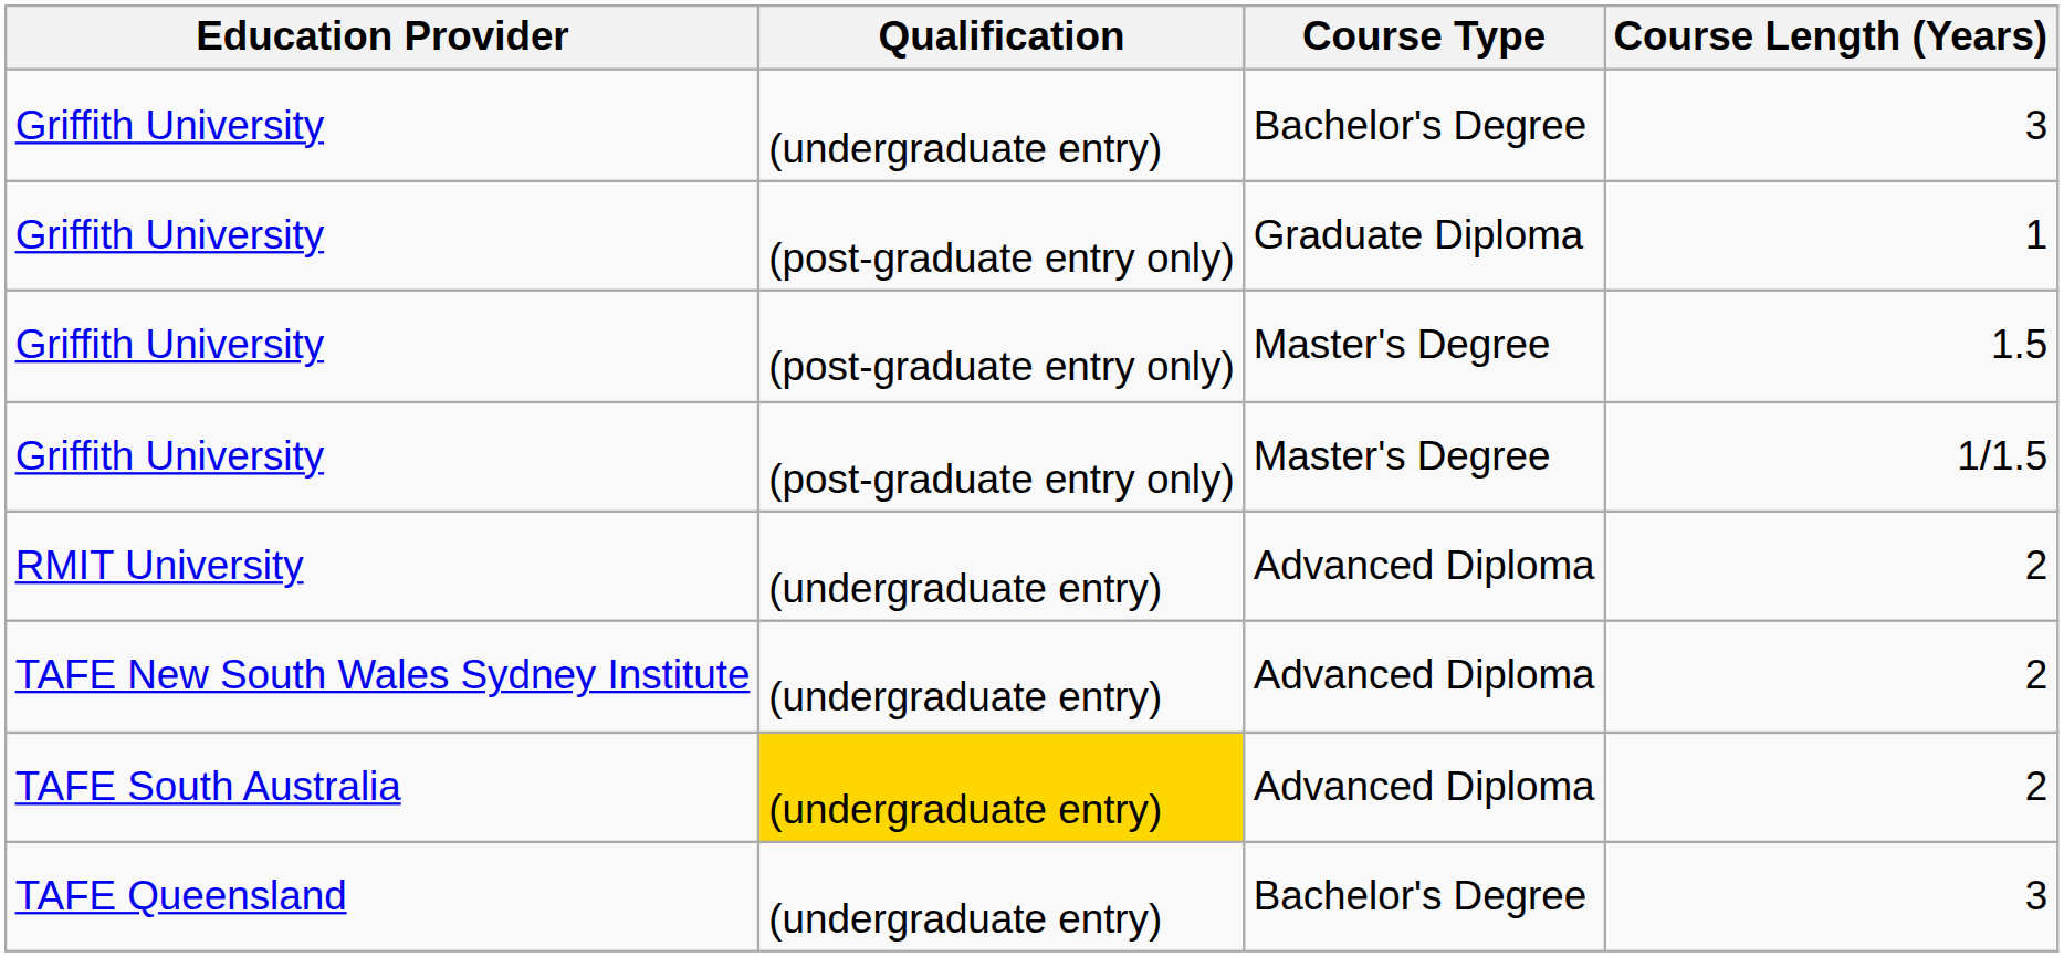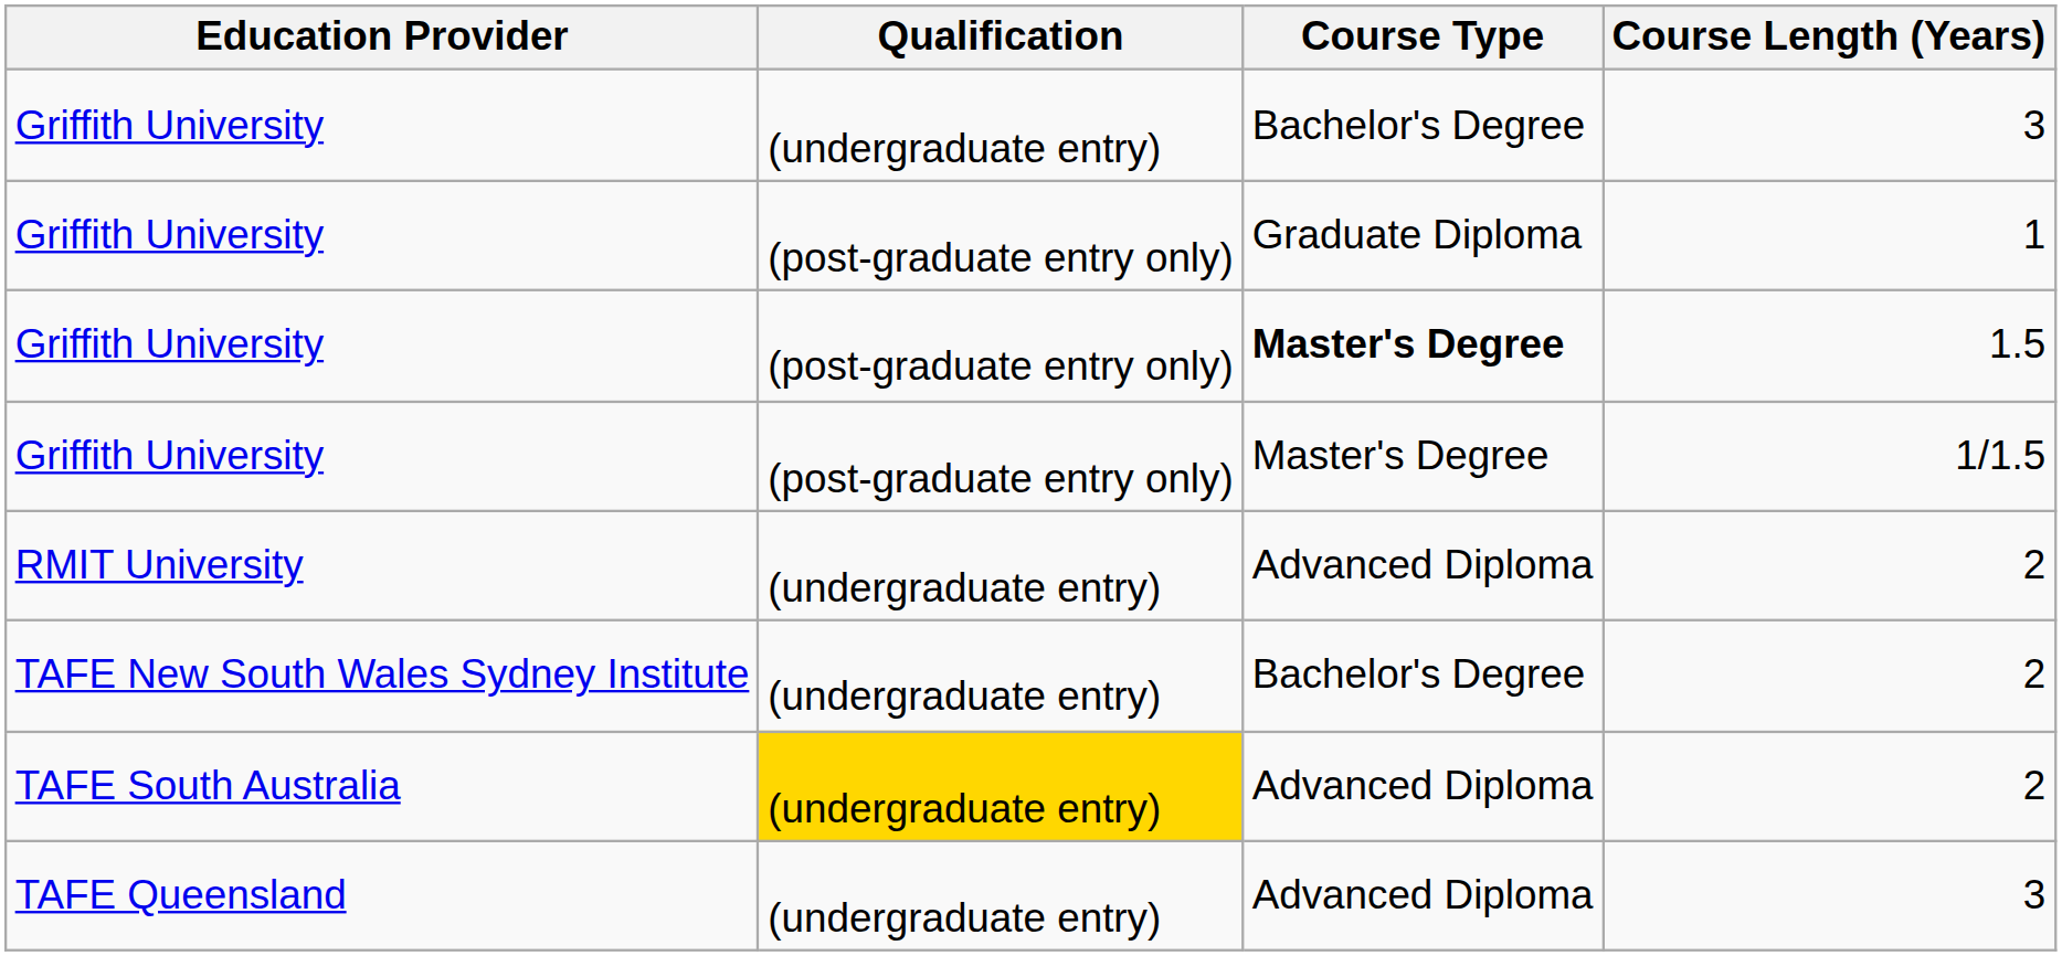Griffith University / 1.5 | Course Type: normal -> bold
TAFE New South Wales Sydney Institute | Course Type: Advanced Diploma -> Bachelor's Degree
TAFE Queensland | Course Type: Bachelor's Degree -> Advanced Diploma
